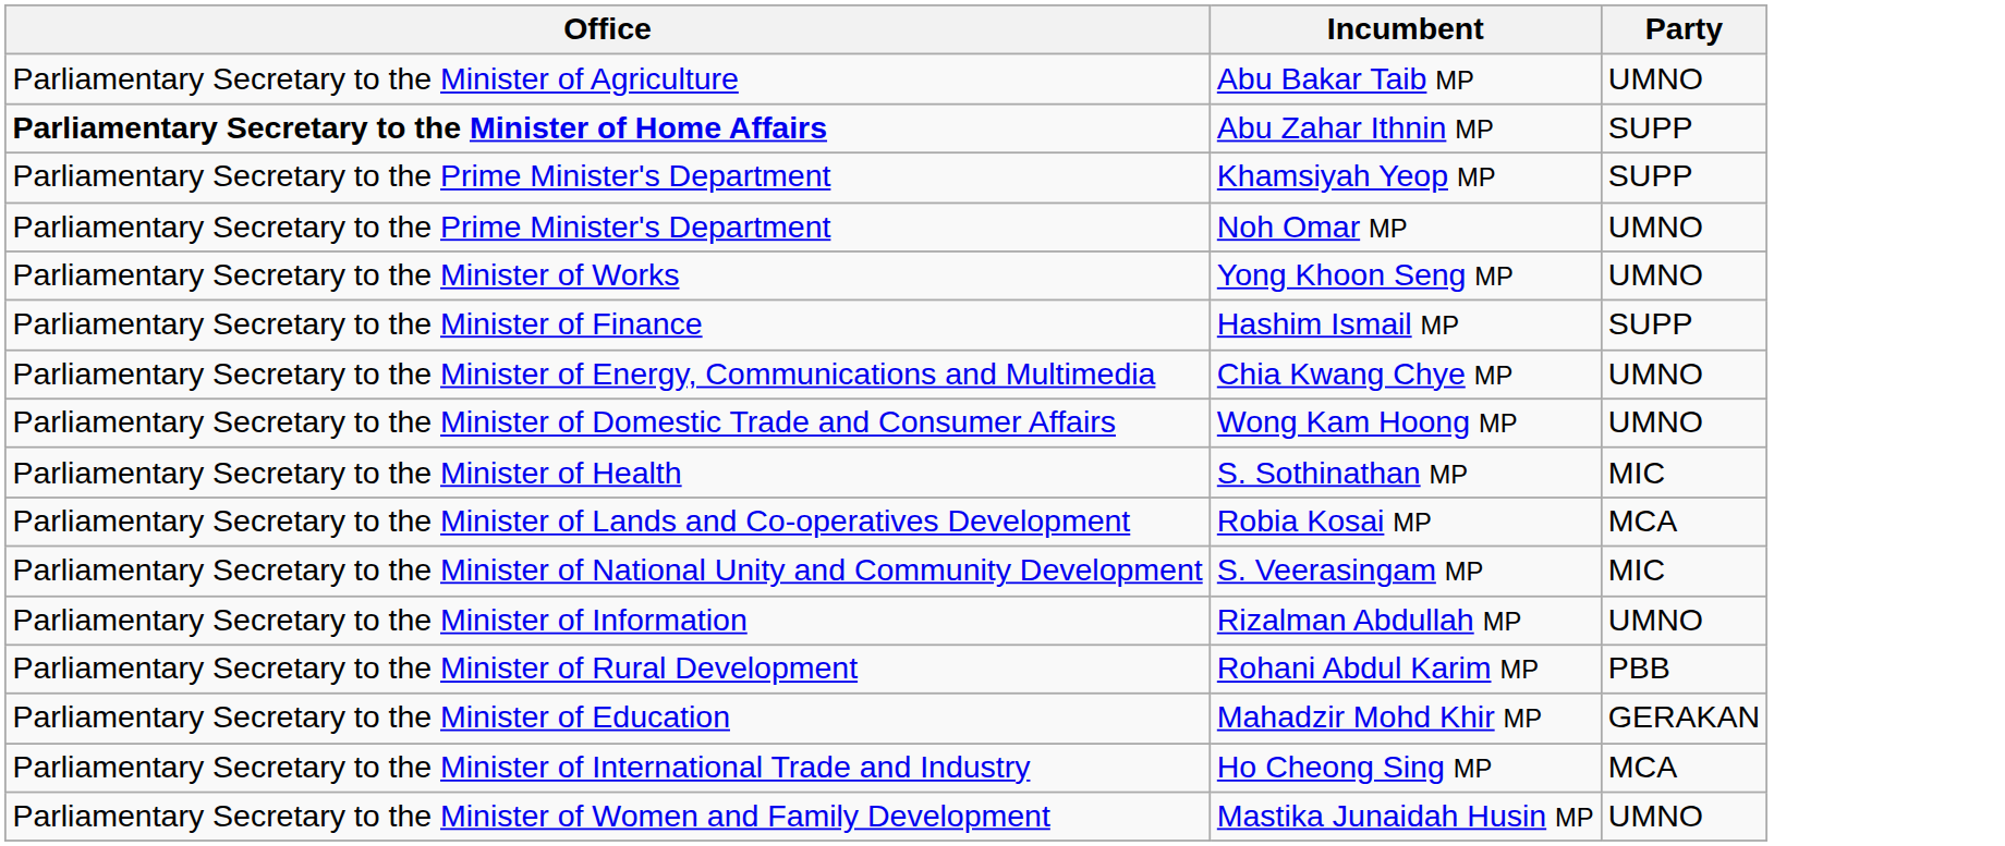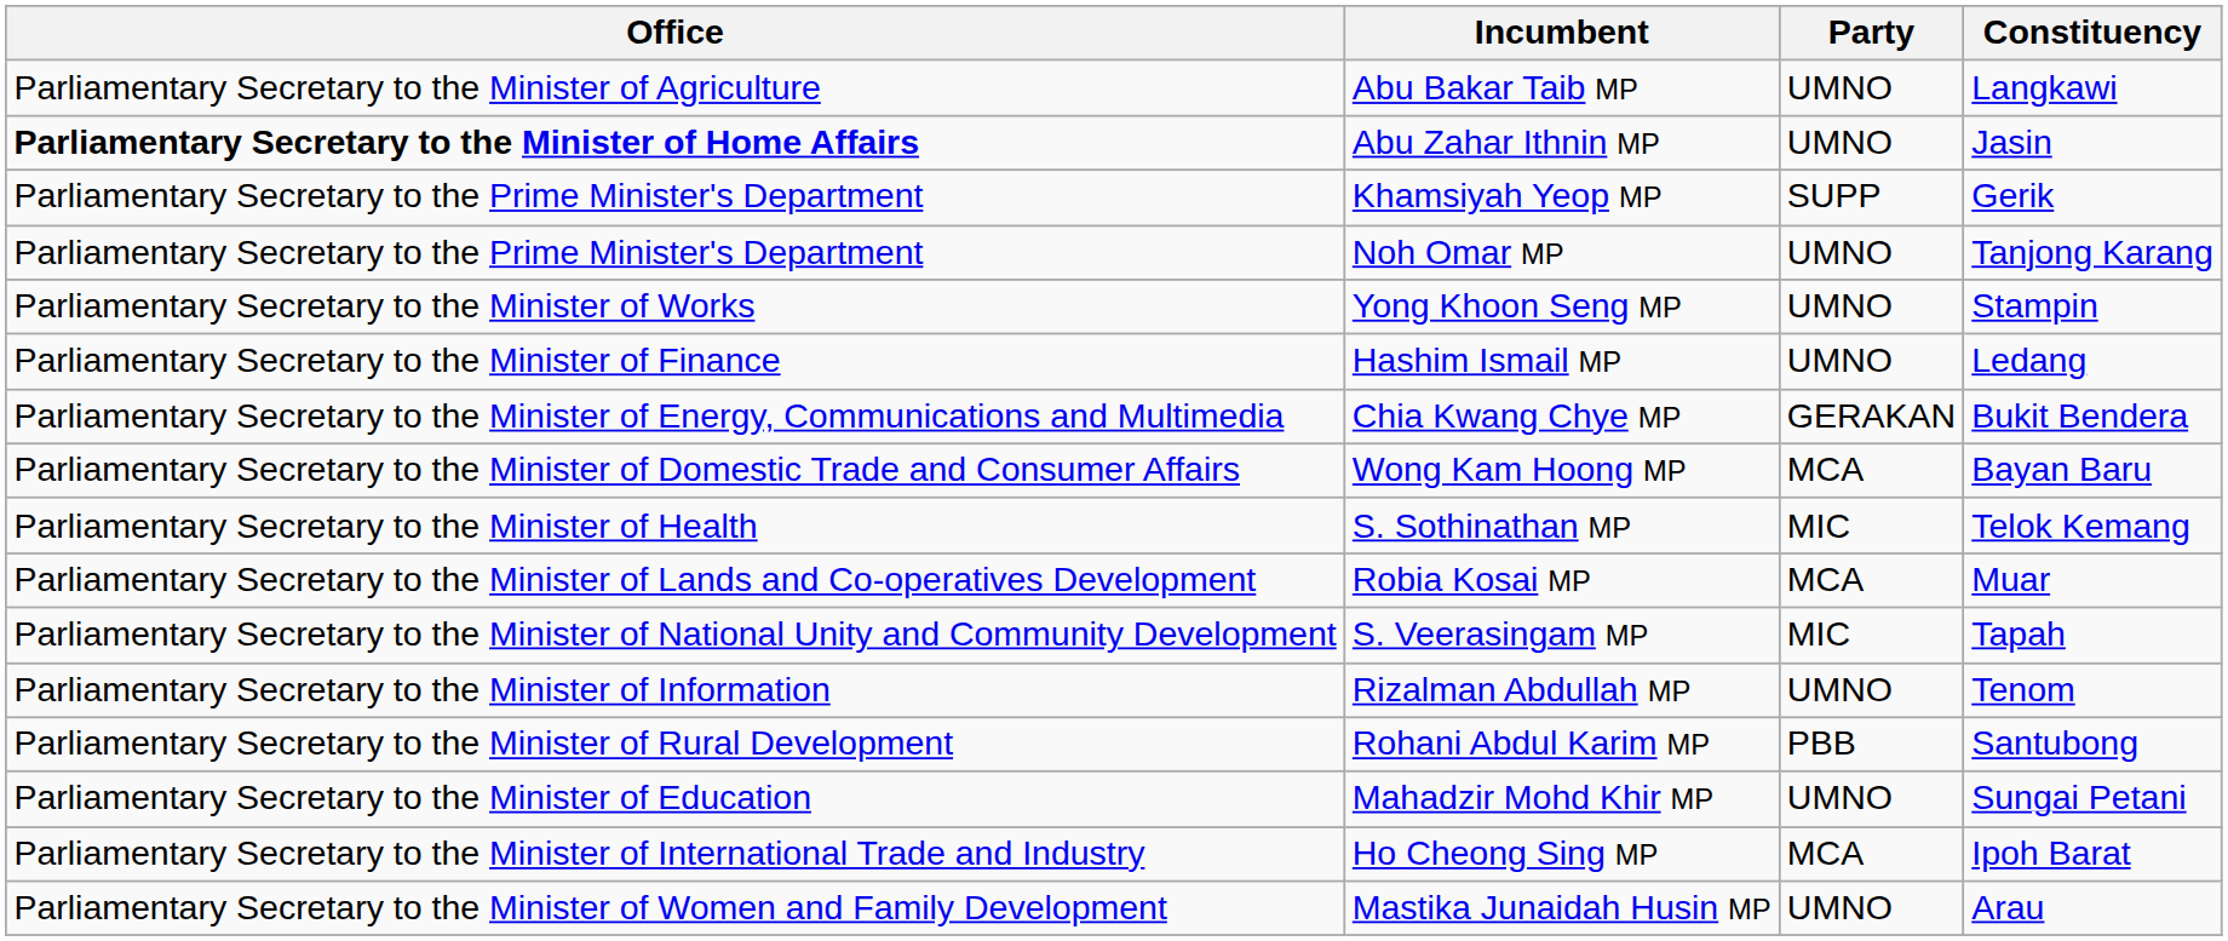+ column: Constituency | Langkawi | Jasin | Gerik | Tanjong Karang | Stampin | Ledang | Bukit Bendera | Bayan Baru | Telok Kemang | Muar | Tapah | Tenom | Santubong | Sungai Petani | Ipoh Barat | Arau
Abu Zahar Ithnin MP | Party: SUPP -> UMNO
Hashim Ismail MP | Party: SUPP -> UMNO
Chia Kwang Chye MP | Party: UMNO -> GERAKAN
Wong Kam Hoong MP | Party: UMNO -> MCA
Mahadzir Mohd Khir MP | Party: GERAKAN -> UMNO
